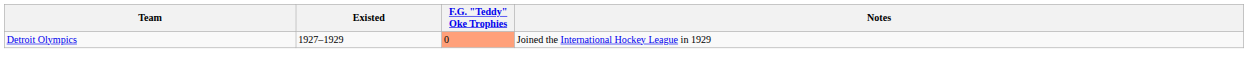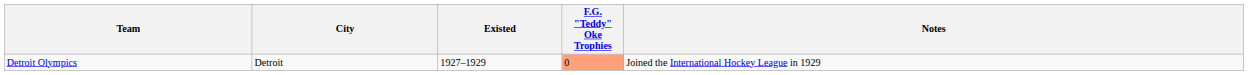+ column: City | Detroit
